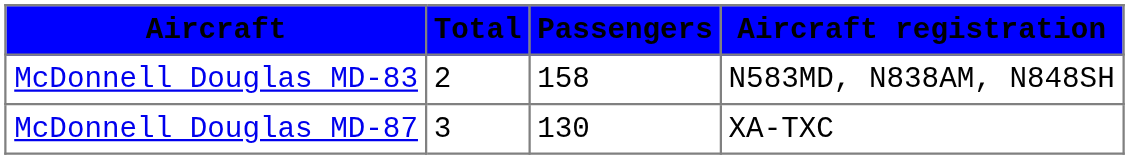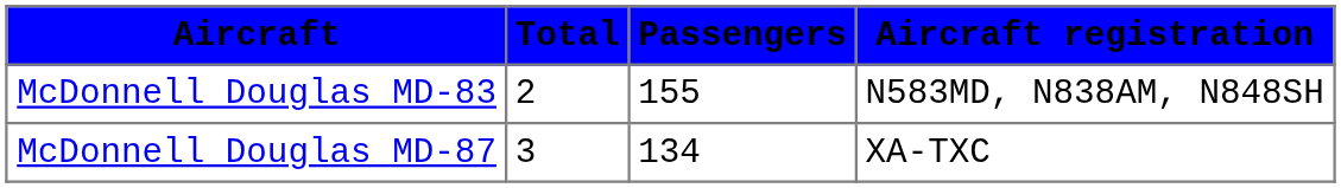McDonnell Douglas MD-83 | Passengers: 158 -> 155
McDonnell Douglas MD-87 | Passengers: 130 -> 134
